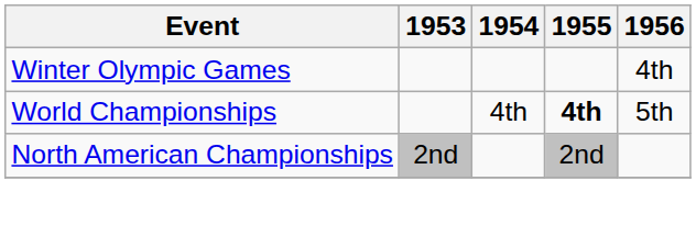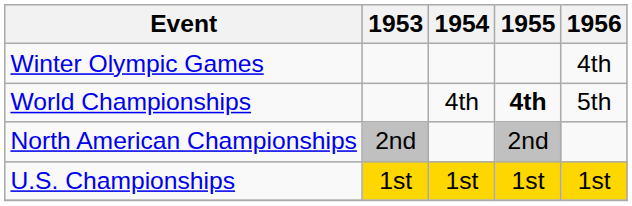+ row: U.S. Championships | 1st | 1st | 1st | 1st
